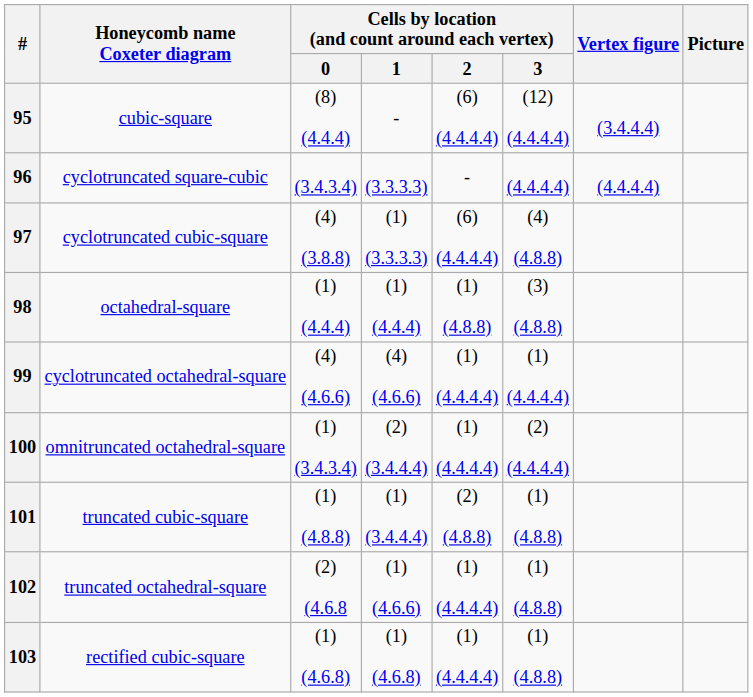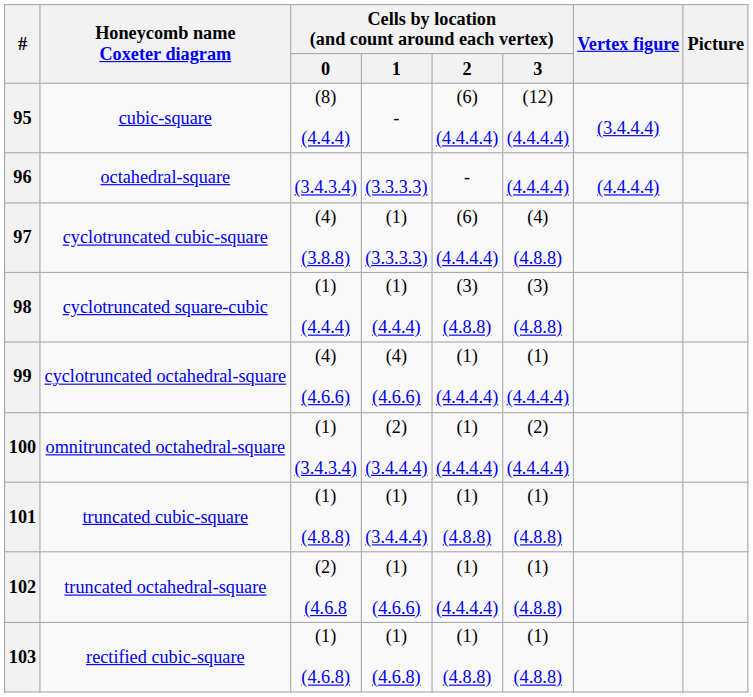96 | Honeycomb name Coxeter diagram: cyclotruncated square-cubic -> octahedral-square
98 | Honeycomb name Coxeter diagram: octahedral-square -> cyclotruncated square-cubic
98 | Cells by location (and count around each vertex) / 2: (1) (4.8.8) -> (3) (4.8.8)
101 | Cells by location (and count around each vertex) / 2: (2) (4.8.8) -> (1) (4.8.8)
103 | Cells by location (and count around each vertex) / 2: (1) (4.4.4.4) -> (1) (4.8.8)
